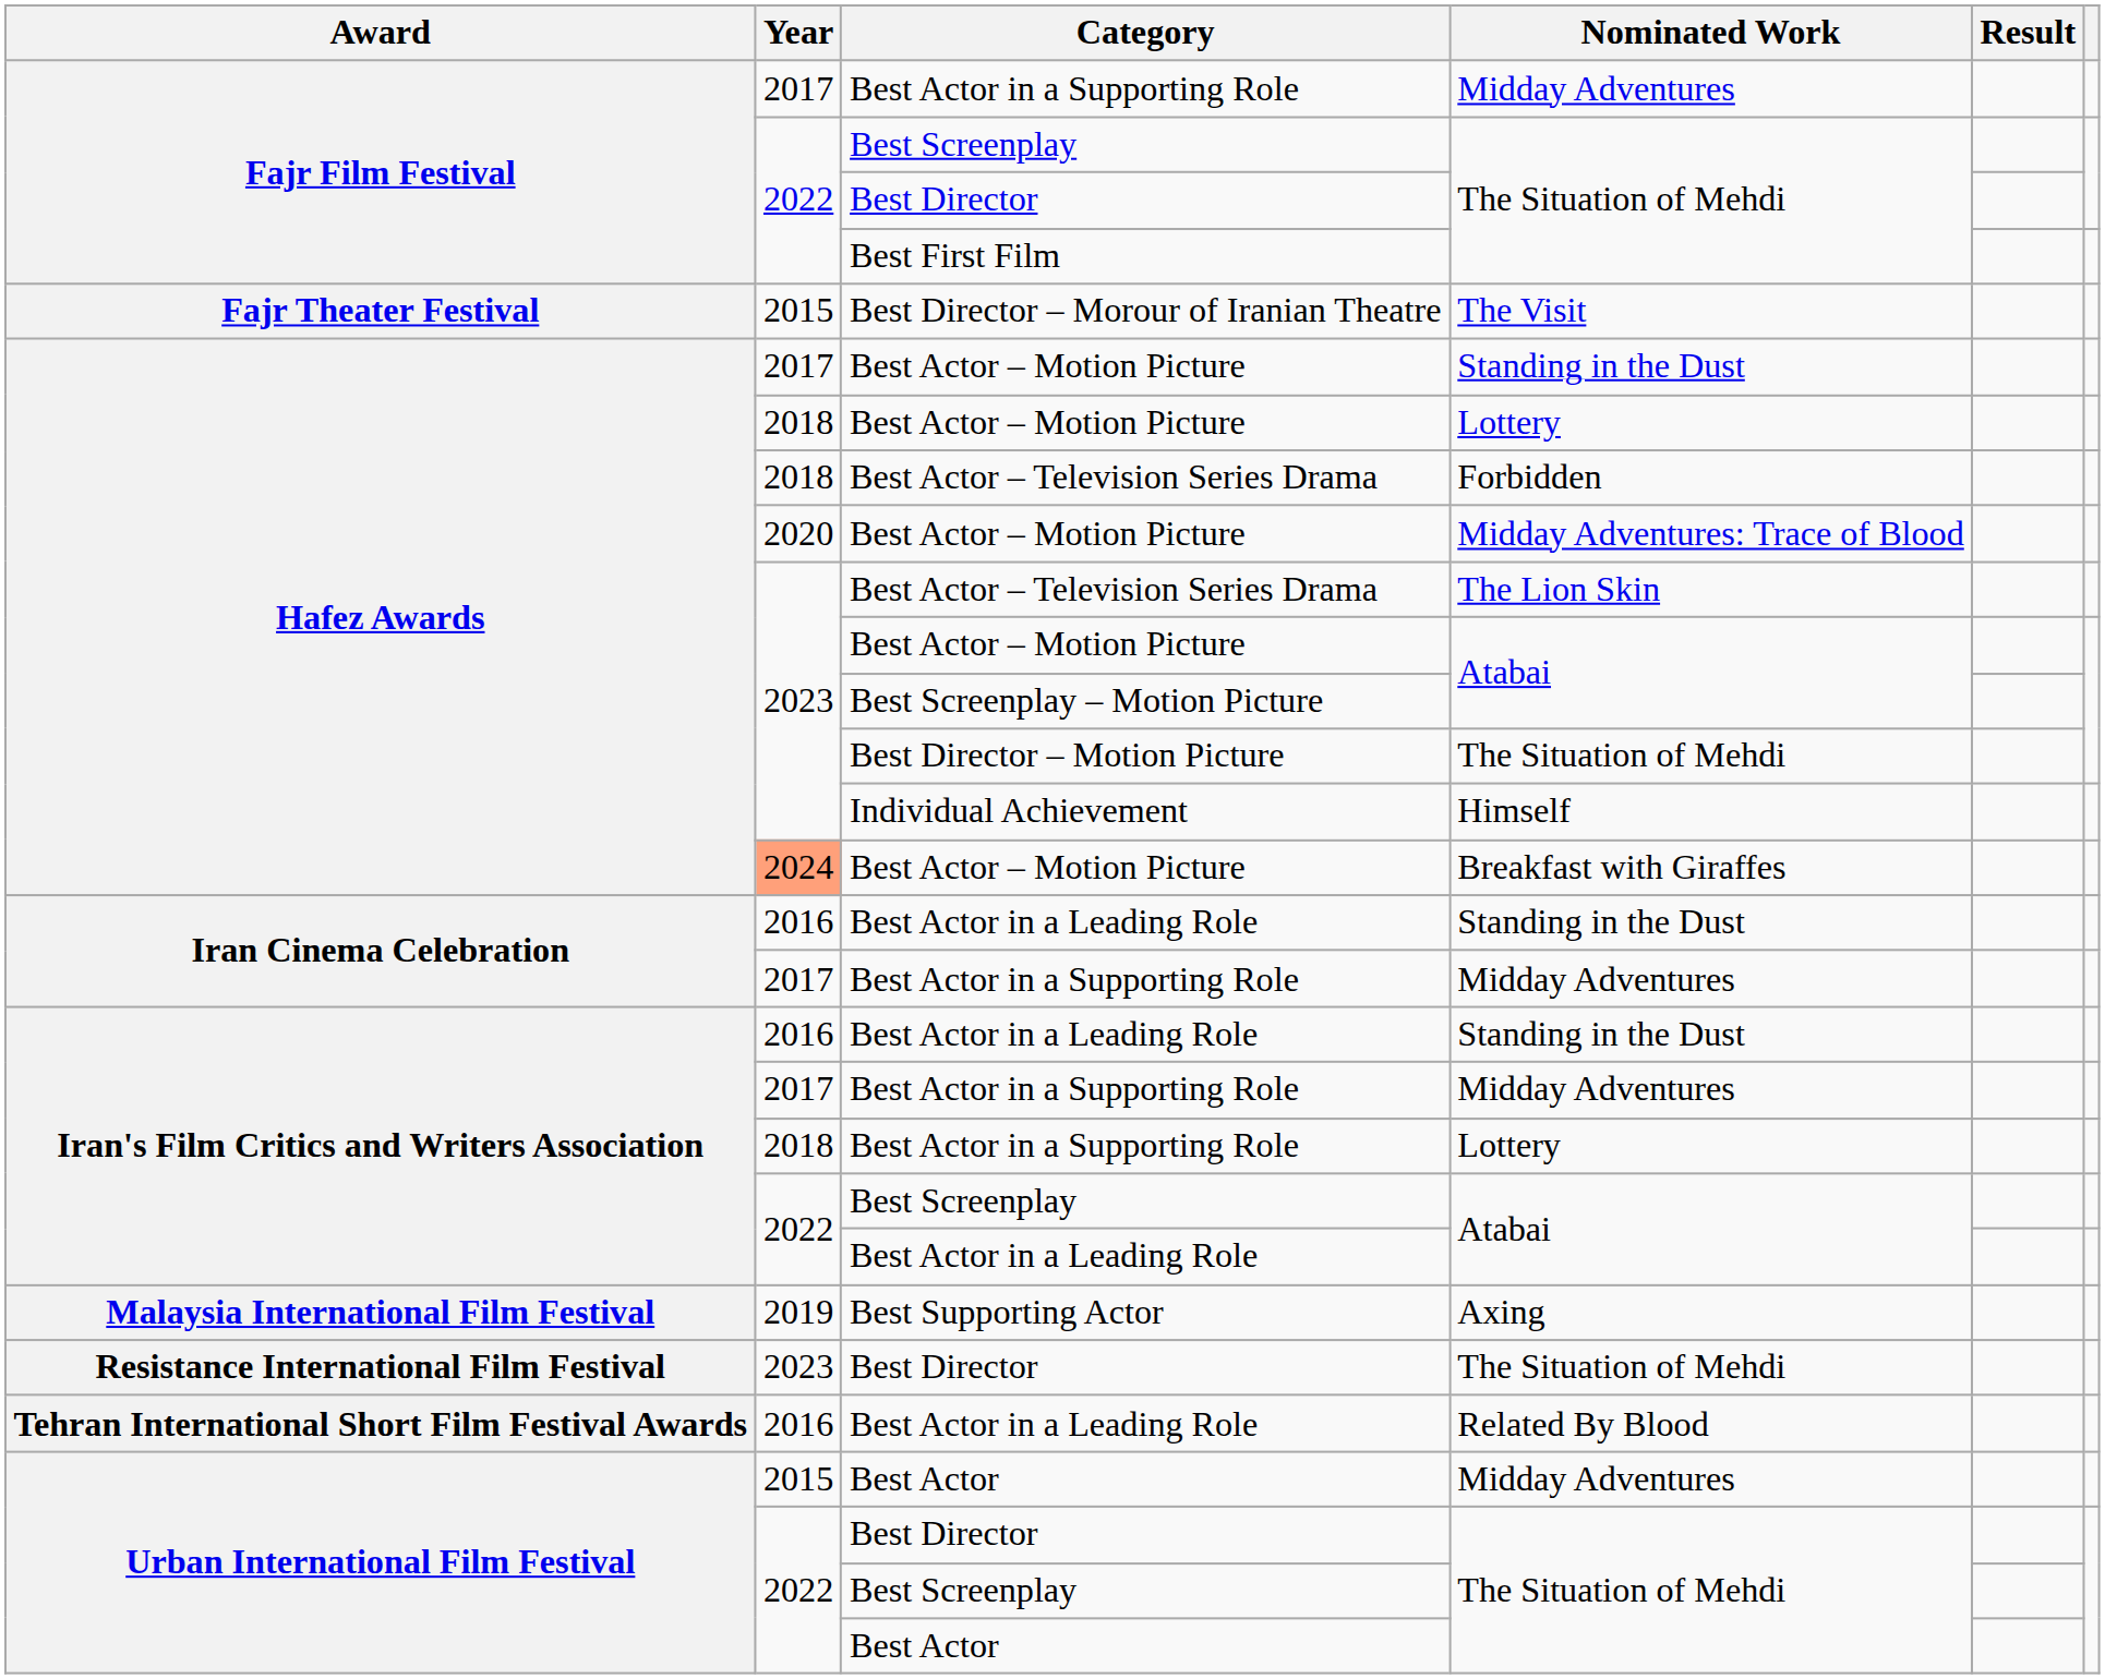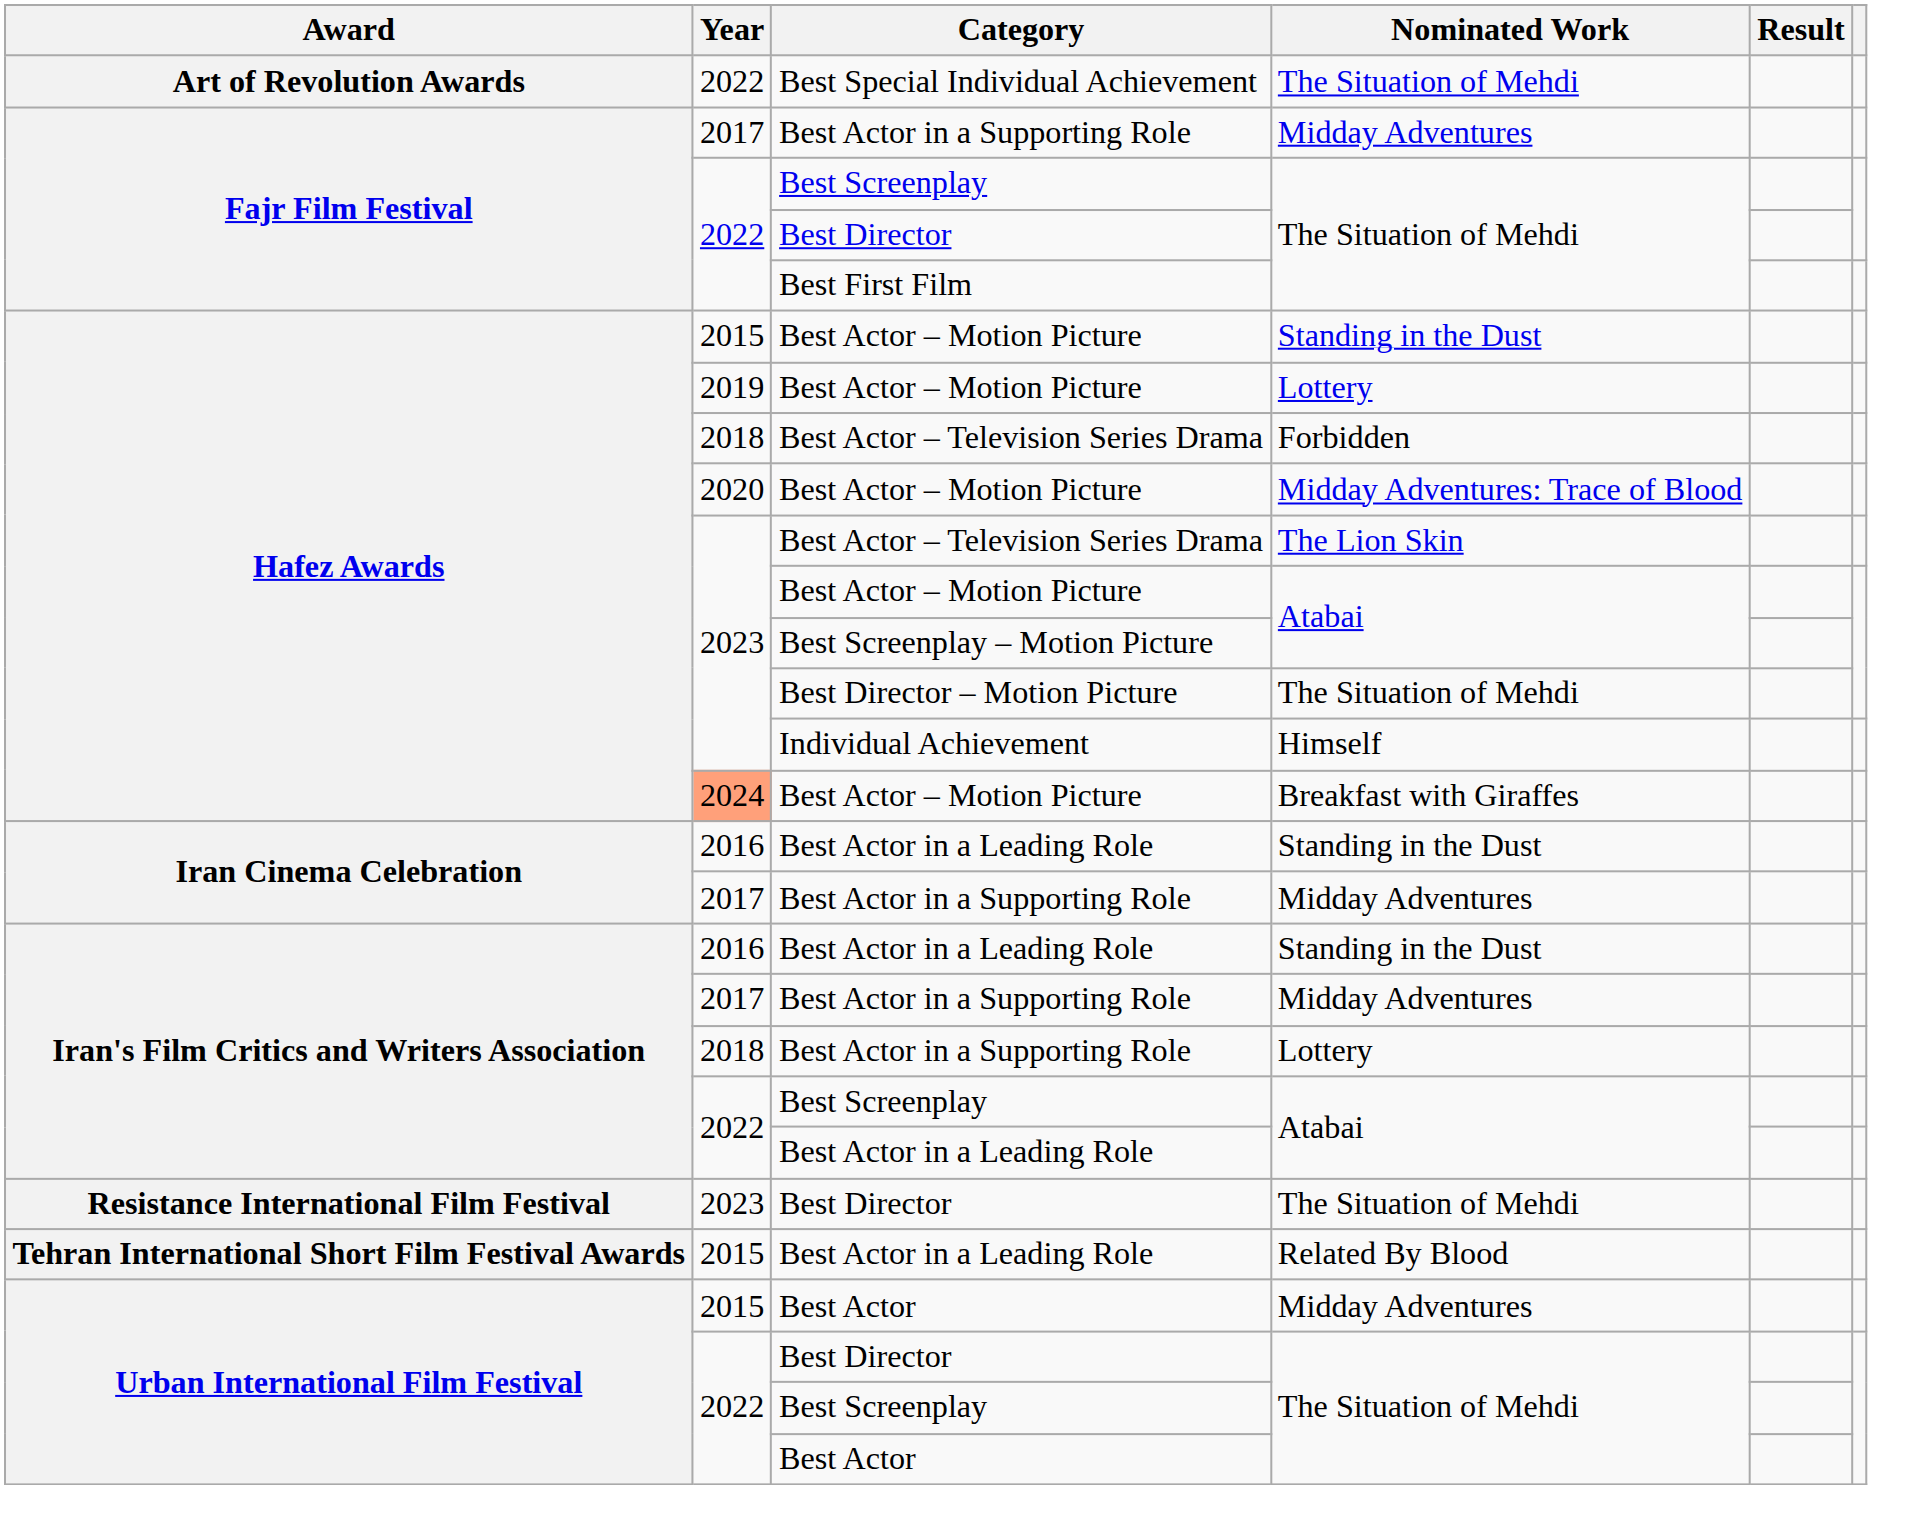+ row: Art of Revolution Awards | 2022 | Best Special Individual Achievement | The Situation of Mehdi
- row: Fajr Theater Festival | 2015 | Best Director – Morour of Iranian Theatre | The Visit
Best Actor – Motion Picture / Standing in the Dust | Year: 2017 -> 2015
Best Actor – Motion Picture / Lottery | Year: 2018 -> 2019
- row: Malaysia International Film Festival | 2019 | Best Supporting Actor | Axing
Best Actor in a Leading Role / Related By Blood | Year: 2016 -> 2015
